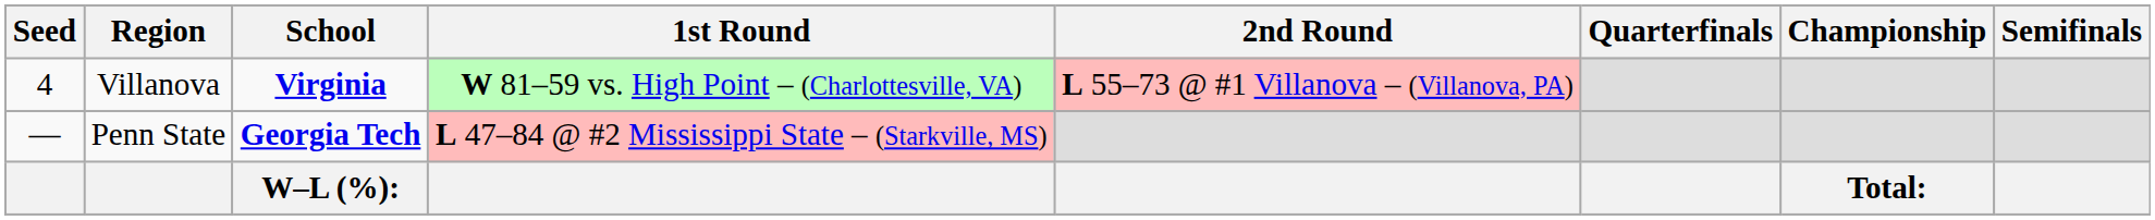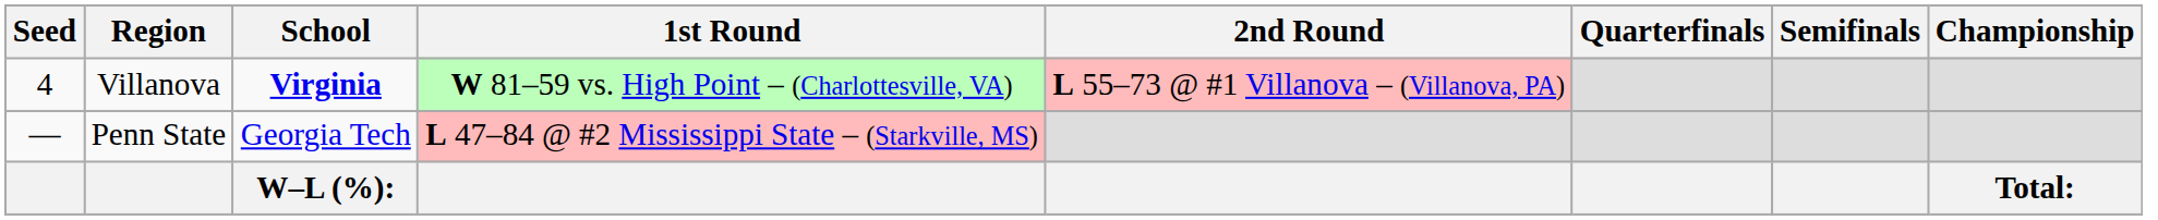columns swapped: Semifinals <-> Championship
Penn State | School: bold -> normal
